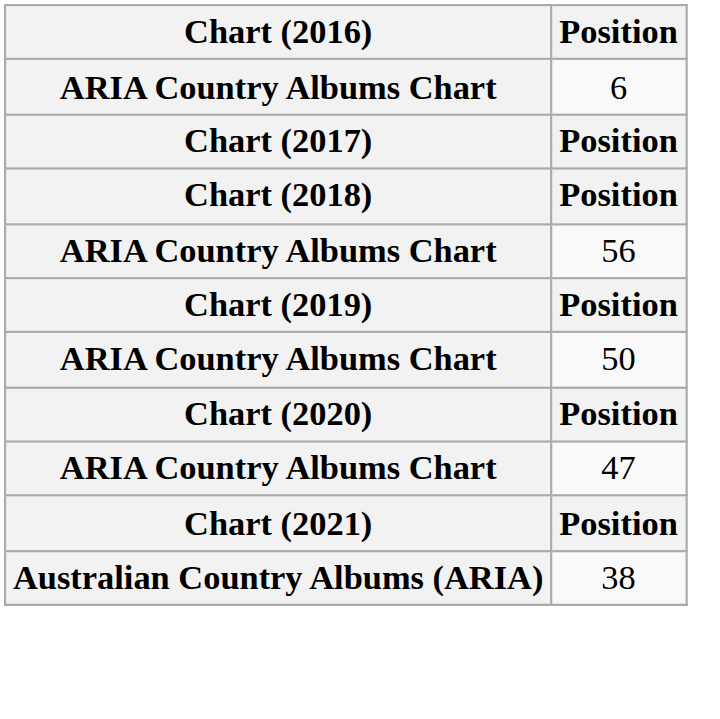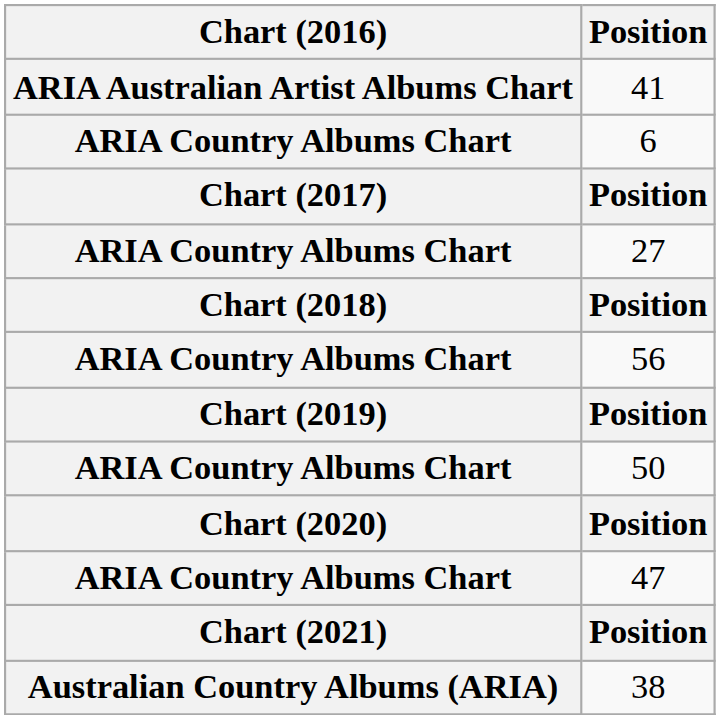+ row: ARIA Australian Artist Albums Chart | 41
+ row: ARIA Country Albums Chart | 27
